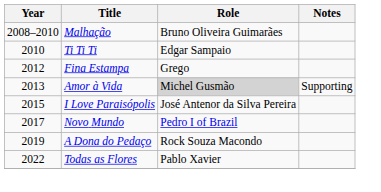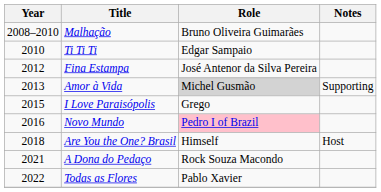Fina Estampa | Role: Grego -> José Antenor da Silva Pereira
I Love Paraisópolis | Role: José Antenor da Silva Pereira -> Grego
Novo Mundo | Year: 2017 -> 2016
Novo Mundo | Role: no background -> pink background
+ row: 2018 | Are You the One? Brasil | Himself | Host
A Dona do Pedaço | Year: 2019 -> 2021
